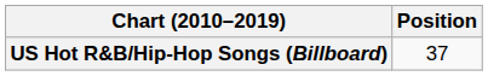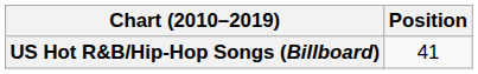US Hot R&B/Hip-Hop Songs (Billboard) | Position: 37 -> 41
